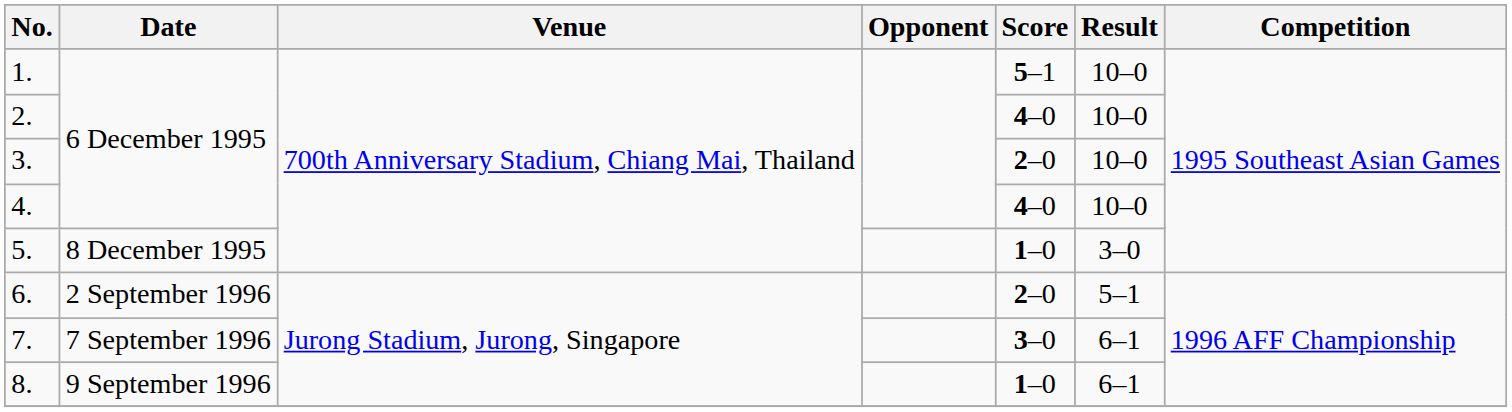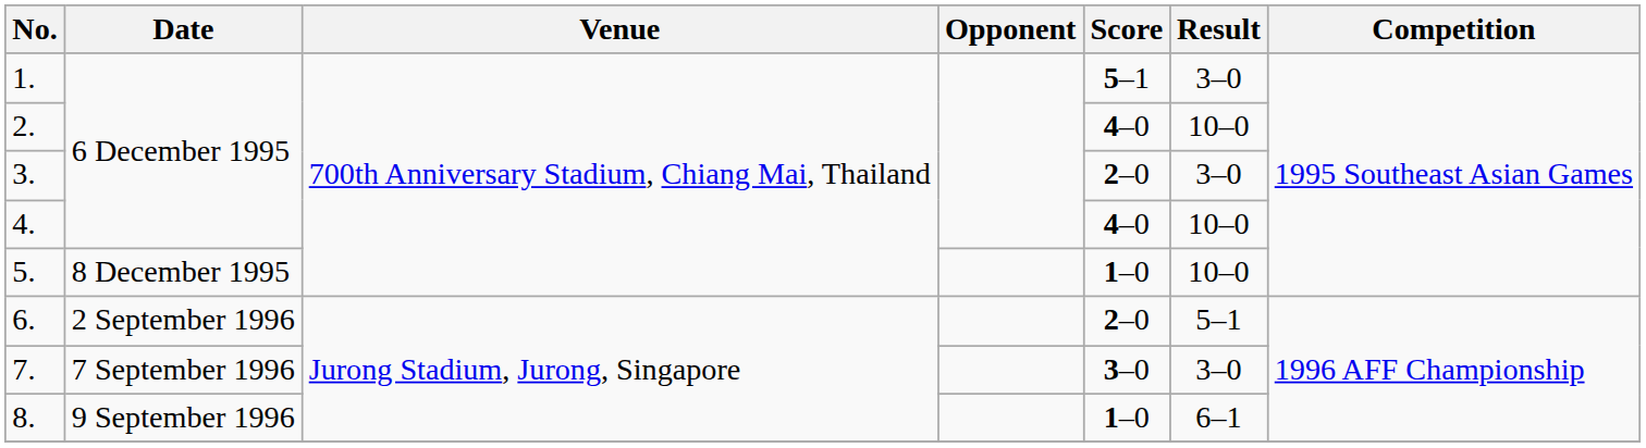1. | Result: 10–0 -> 3–0
3. | Result: 10–0 -> 3–0
5. | Result: 3–0 -> 10–0
7. | Result: 6–1 -> 3–0
